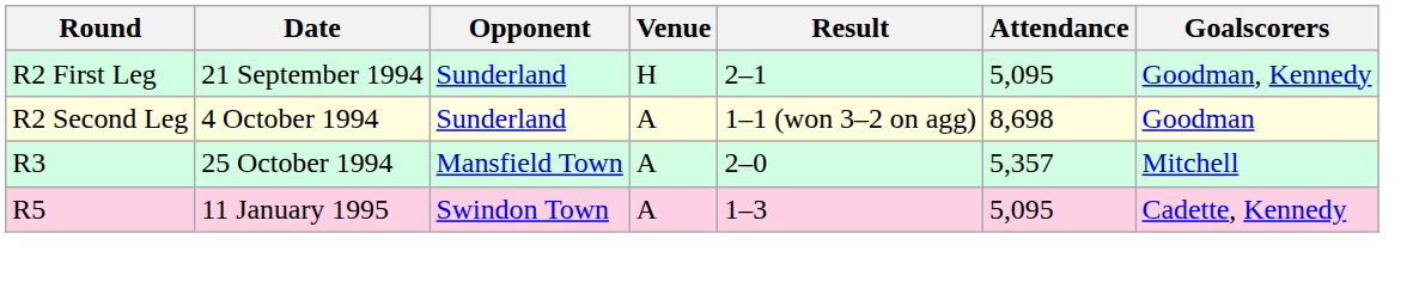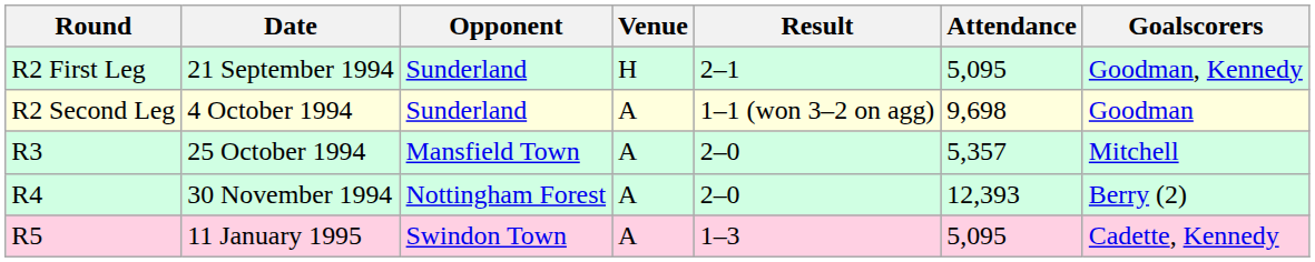4 October 1994 | Attendance: 8,698 -> 9,698
+ row: R4 | 30 November 1994 | Nottingham Forest | A | 2–0 | 12,393 | Berry (2)
